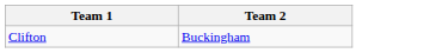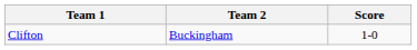+ column: Score | 1-0
